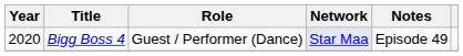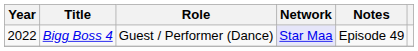Bigg Boss 4 | Year: 2020 -> 2022
